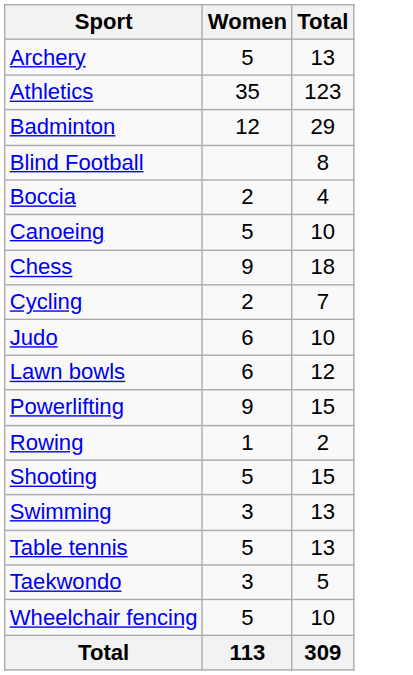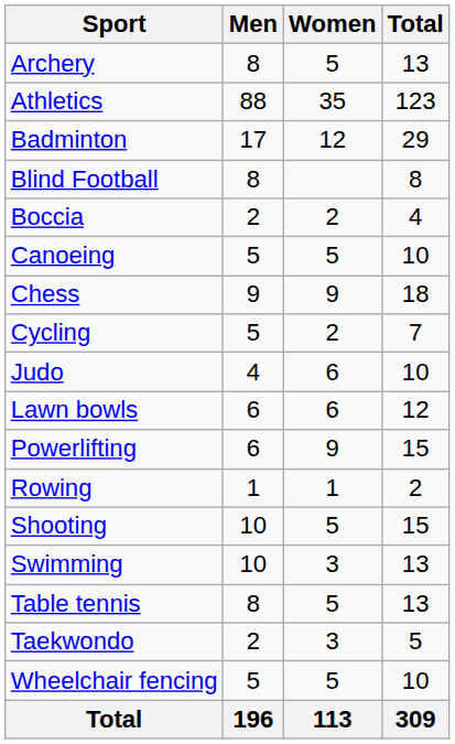+ column: Men | 8 | 88 | 17 | 8 | 2 | 5 | 9 | 5 | 4 | 6 | 6 | 1 | 10 | 10 | 8 | 2 | 5 | 196
